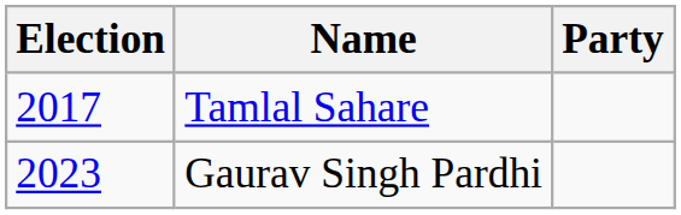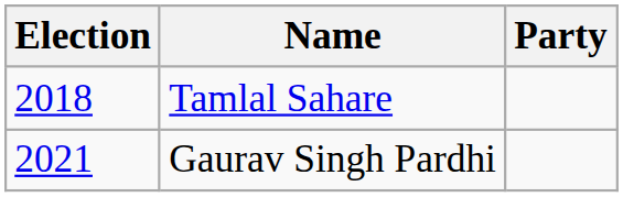Tamlal Sahare | Election: 2017 -> 2018
Gaurav Singh Pardhi | Election: 2023 -> 2021
